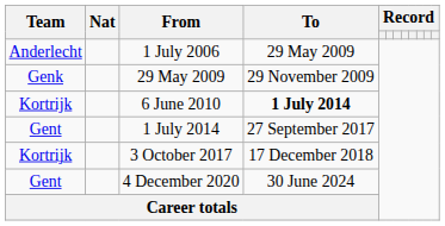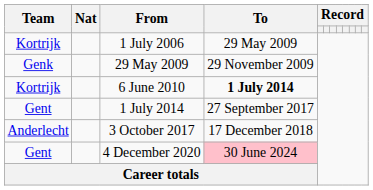1 July 2006 | Team: Anderlecht -> Kortrijk
3 October 2017 | Team: Kortrijk -> Anderlecht
4 December 2020 | To: no background -> pink background
